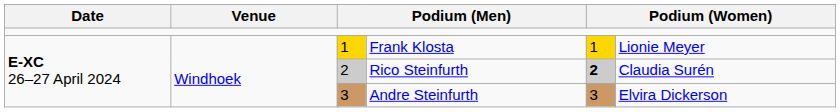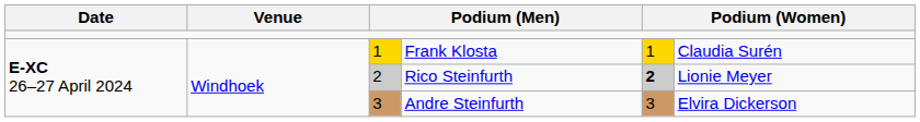Frank Klosta | column 6: Lionie Meyer -> Claudia Surén
Rico Steinfurth | column 6: Claudia Surén -> Lionie Meyer
